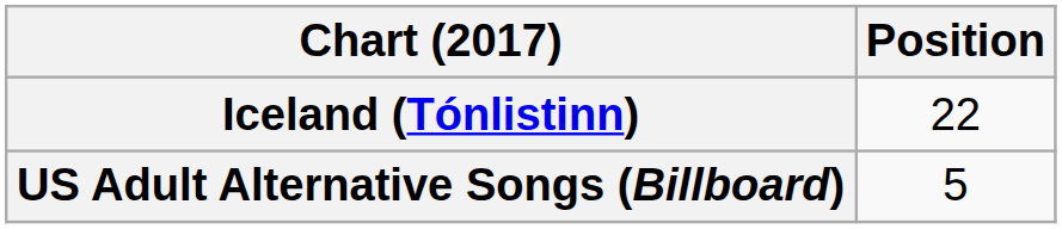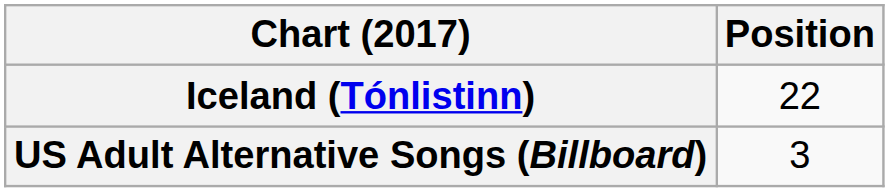US Adult Alternative Songs (Billboard) | Position: 5 -> 3
